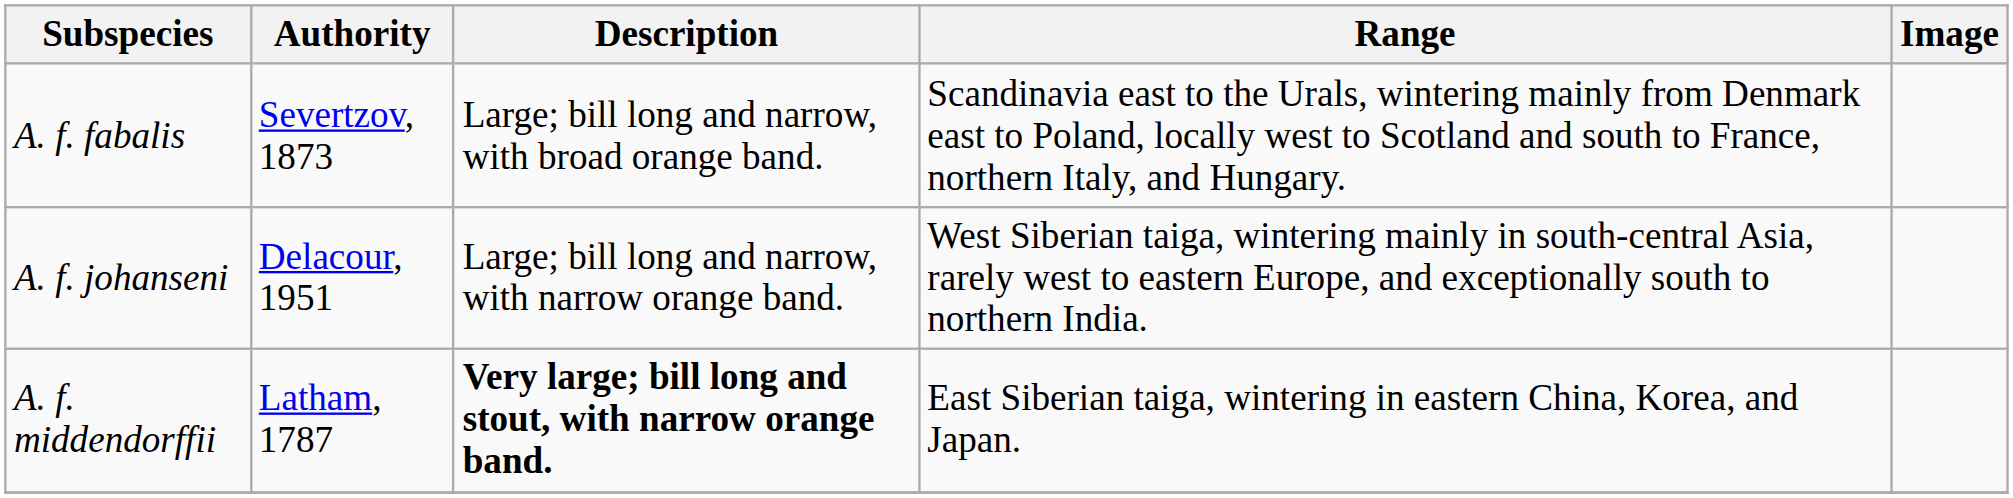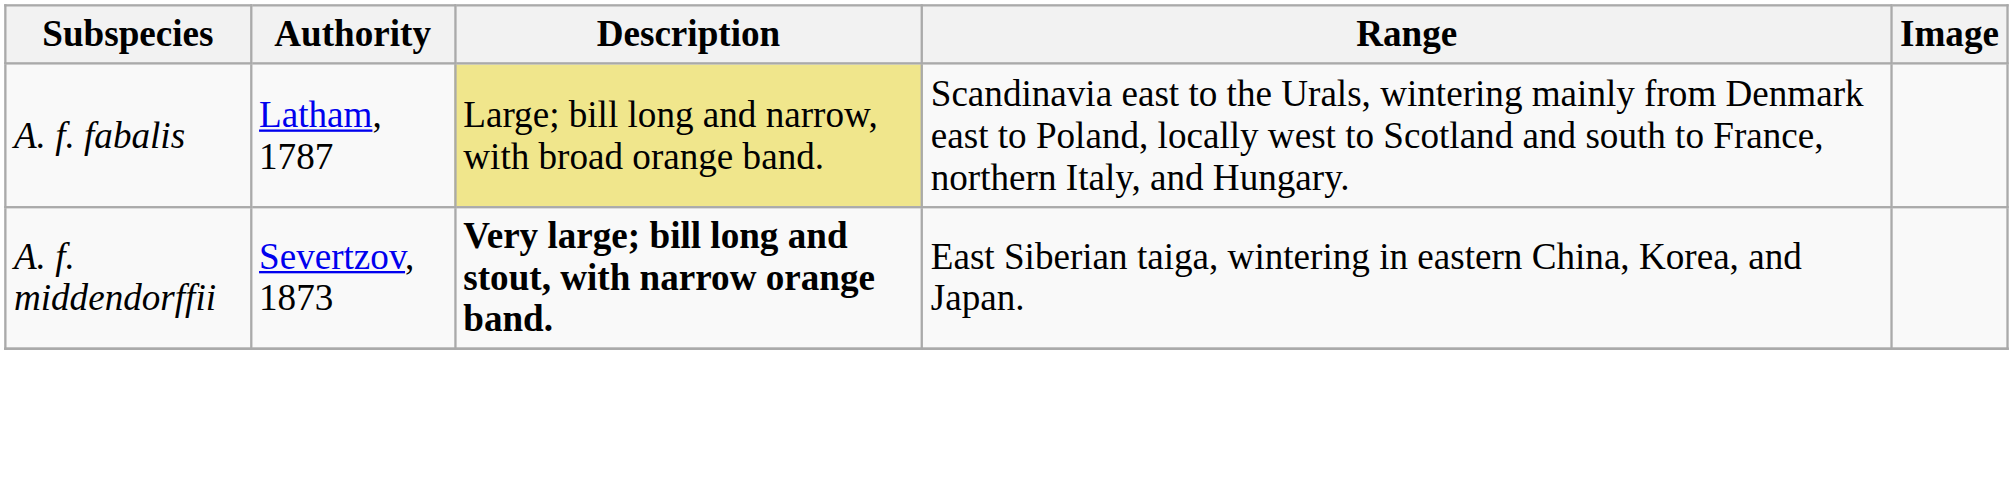A. f. fabalis | Authority: Severtzov, 1873 -> Latham, 1787
A. f. fabalis | Description: no background -> khaki background
- row: A. f. johanseni | Delacour, 1951 | Large; bill long and narrow, with narrow orange band. | West Siberian taiga, wintering mainly in south-central Asia, rarely west to eastern Europe, and exceptionally south to northern India.
A. f. middendorffii | Authority: Latham, 1787 -> Severtzov, 1873
